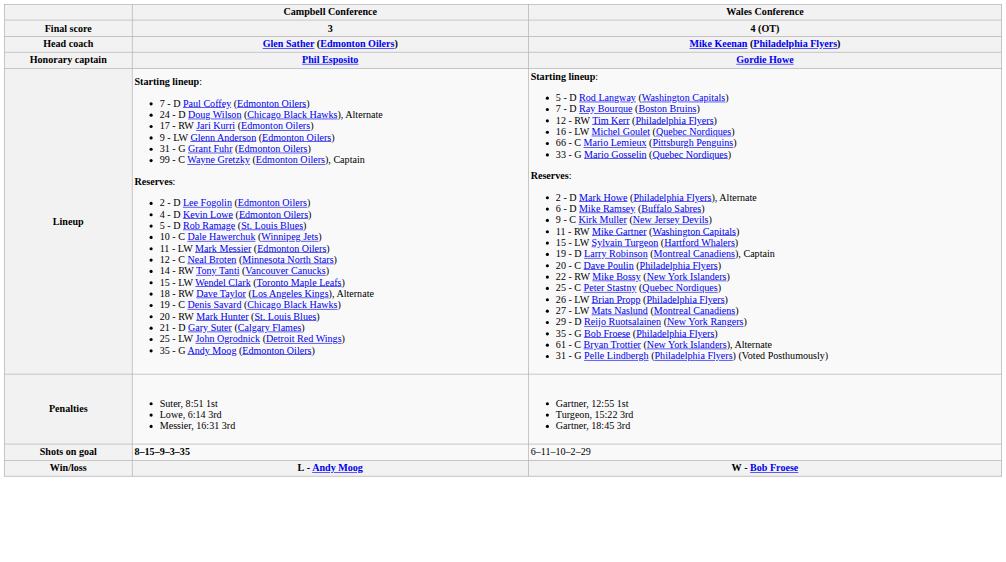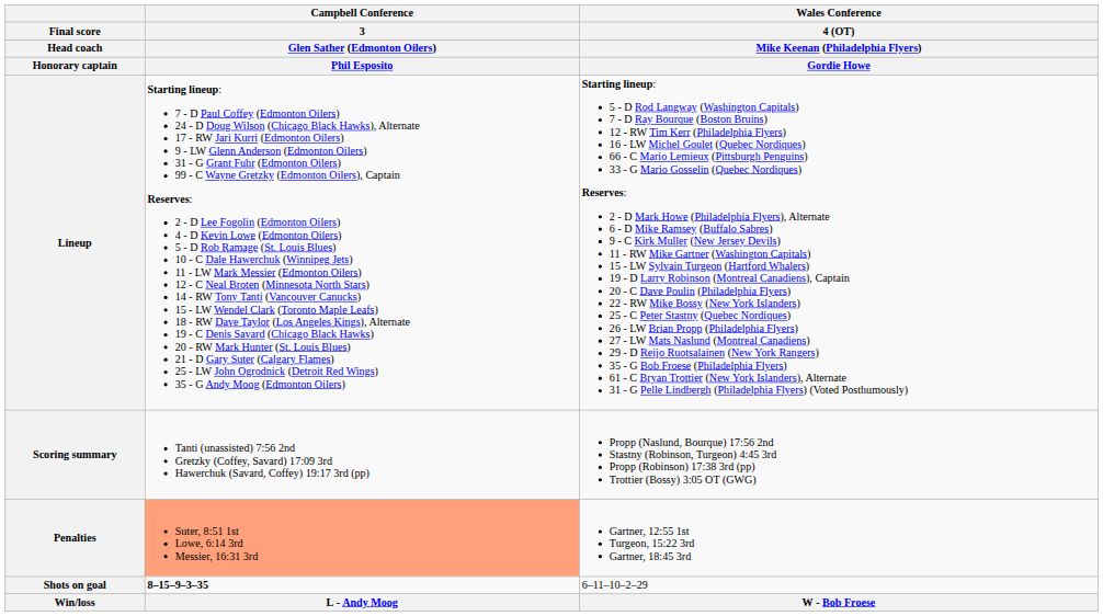+ row: Scoring summary | Tanti (unassisted) 7:56 2nd Gretzky (Coffey, Savard) 17:09 3rd Hawerchuk (Savard, Coffey) 19:17 3rd (pp) | Propp (Naslund, Bourque) 17:56 2nd Stastny (Robinson, Turgeon) 4:45 3rd Propp (Robinson) 17:38 3rd (pp) Trottier (Bossy) 3:05 OT (GWG)
Penalties | column 2: no background -> lightsalmon background
